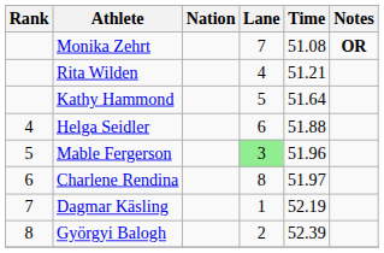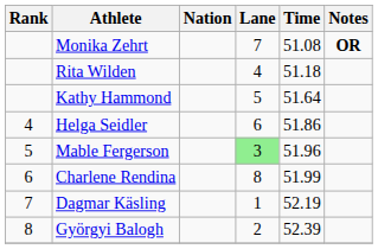Rita Wilden | Time: 51.21 -> 51.18
Helga Seidler | Time: 51.88 -> 51.86
Charlene Rendina | Time: 51.97 -> 51.99
